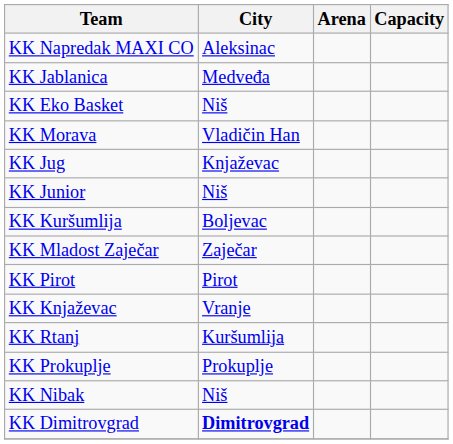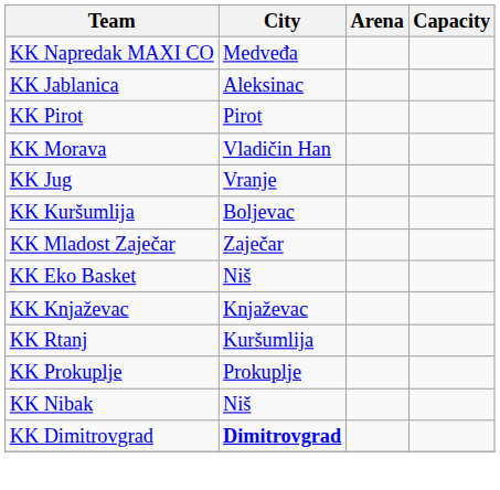KK Napredak MAXI CO | City: Aleksinac -> Medveđa
KK Jablanica | City: Medveđa -> Aleksinac
rows swapped: KK Pirot <-> KK Eko Basket
KK Jug | City: Knjaževac -> Vranje
- row: KK Junior | Niš
KK Knjaževac | City: Vranje -> Knjaževac
